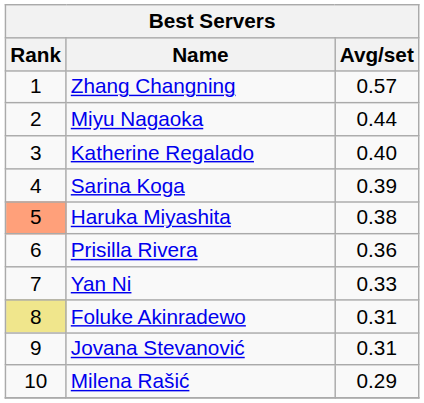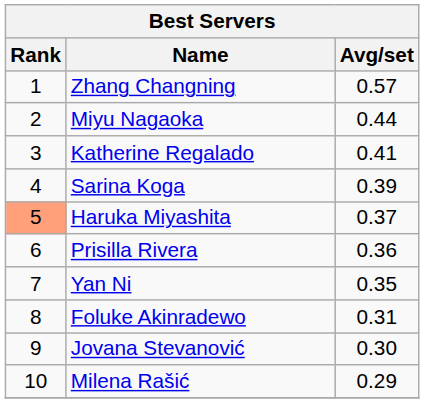Katherine Regalado | Avg/set: 0.40 -> 0.41
Haruka Miyashita | Avg/set: 0.38 -> 0.37
Yan Ni | Avg/set: 0.33 -> 0.35
Foluke Akinradewo | Rank: khaki background -> no background
Jovana Stevanović | Avg/set: 0.31 -> 0.30
